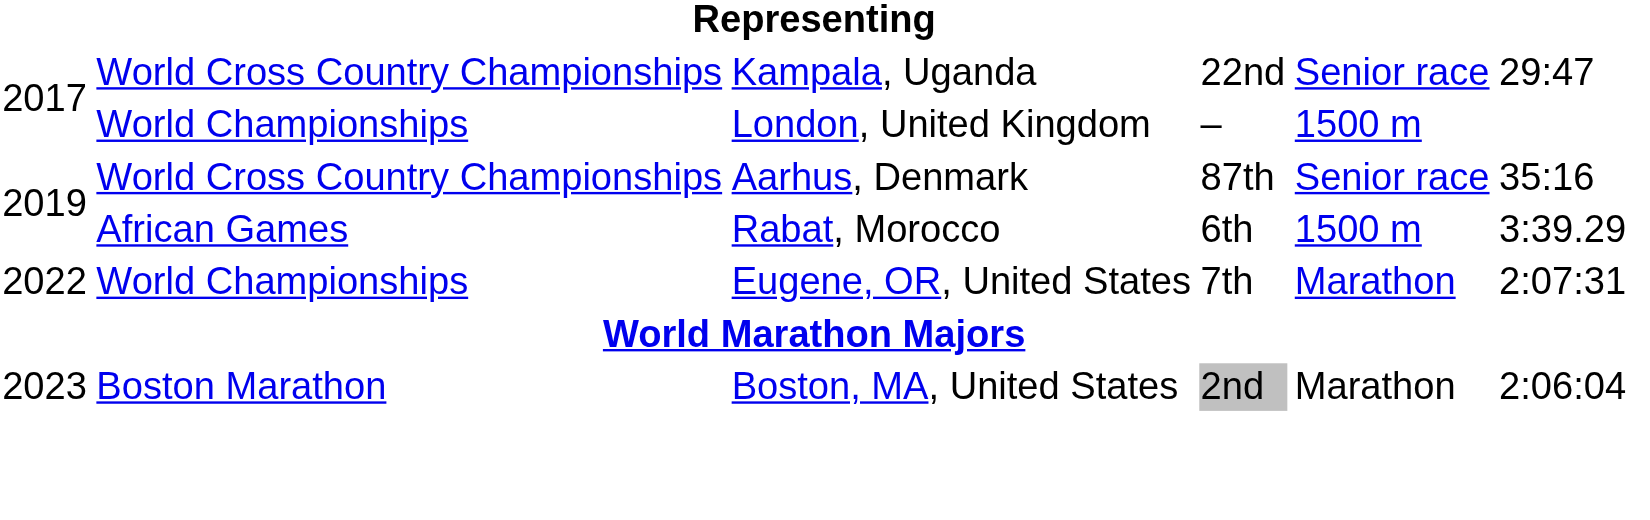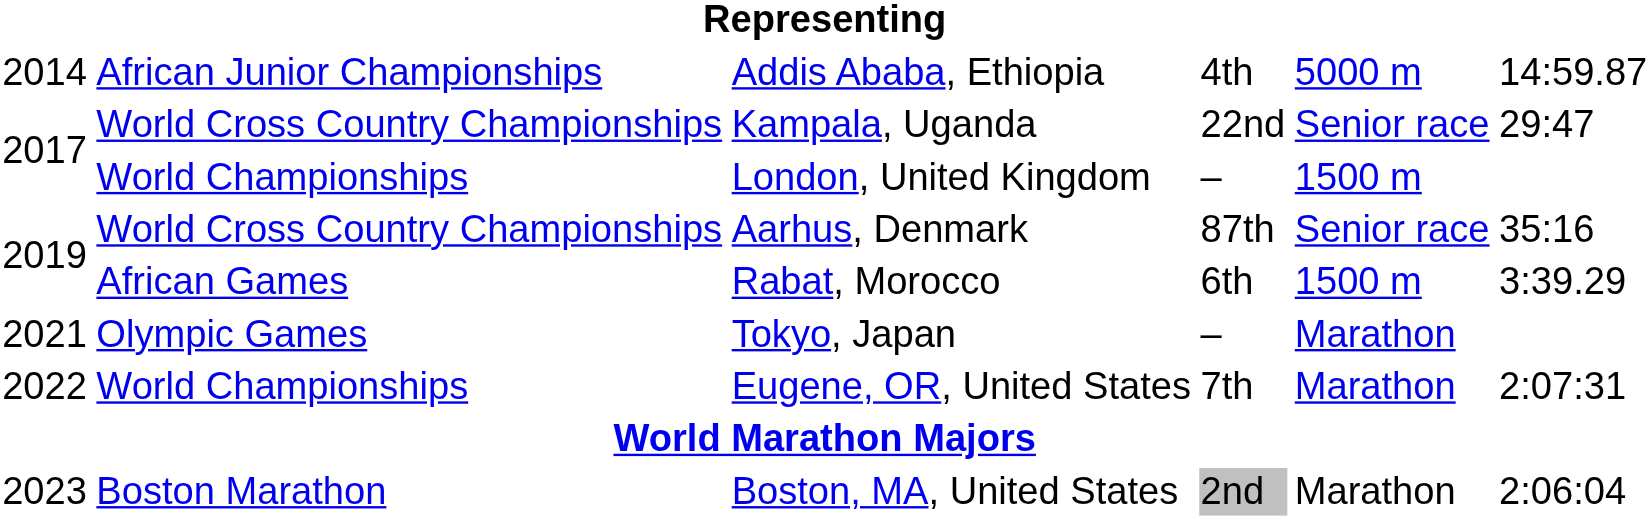+ row: 2014 | African Junior Championships | Addis Ababa, Ethiopia | 4th | 5000 m | 14:59.87
+ row: 2021 | Olympic Games | Tokyo, Japan | – | Marathon
